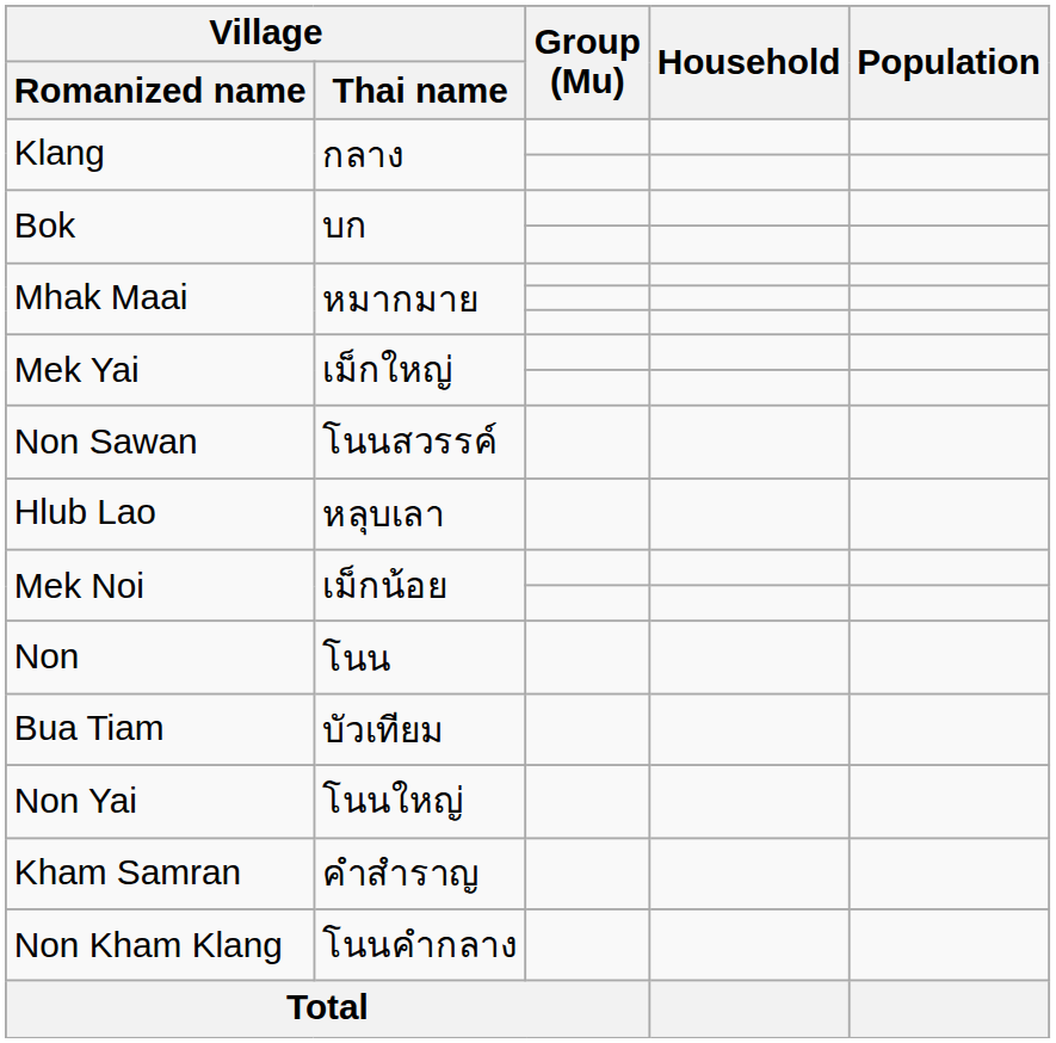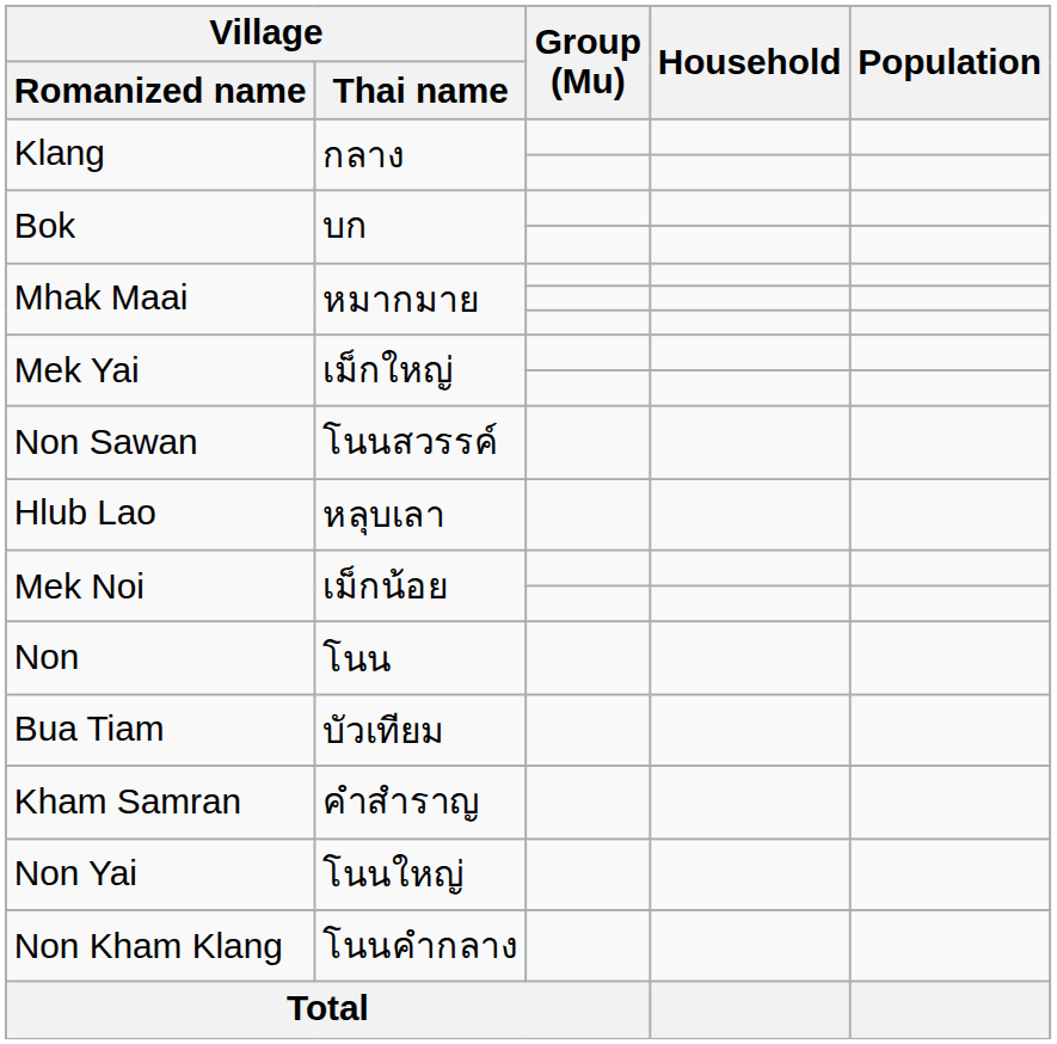rows swapped: Non Yai <-> Kham Samran
